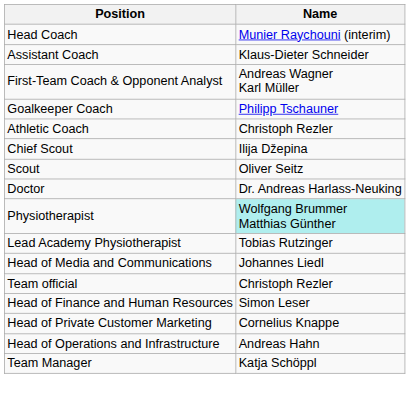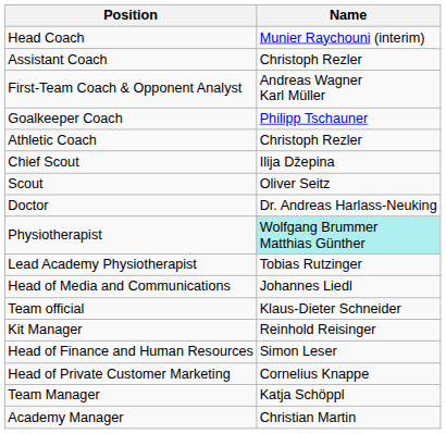Assistant Coach | Name: Klaus-Dieter Schneider -> Christoph Rezler
Team official | Name: Christoph Rezler -> Klaus-Dieter Schneider
+ row: Kit Manager | Reinhold Reisinger
- row: Head of Operations and Infrastructure | Andreas Hahn
+ row: Academy Manager | Christian Martin
